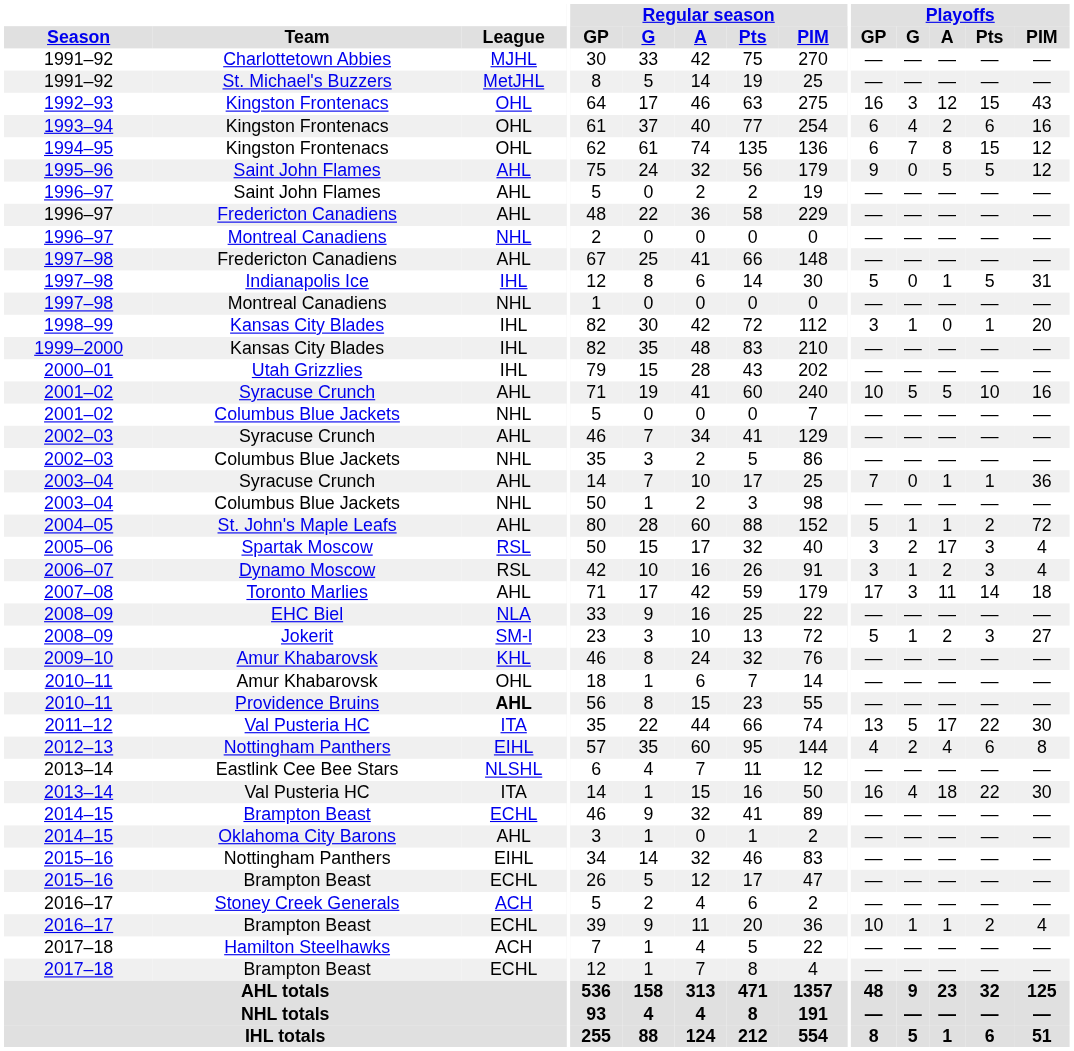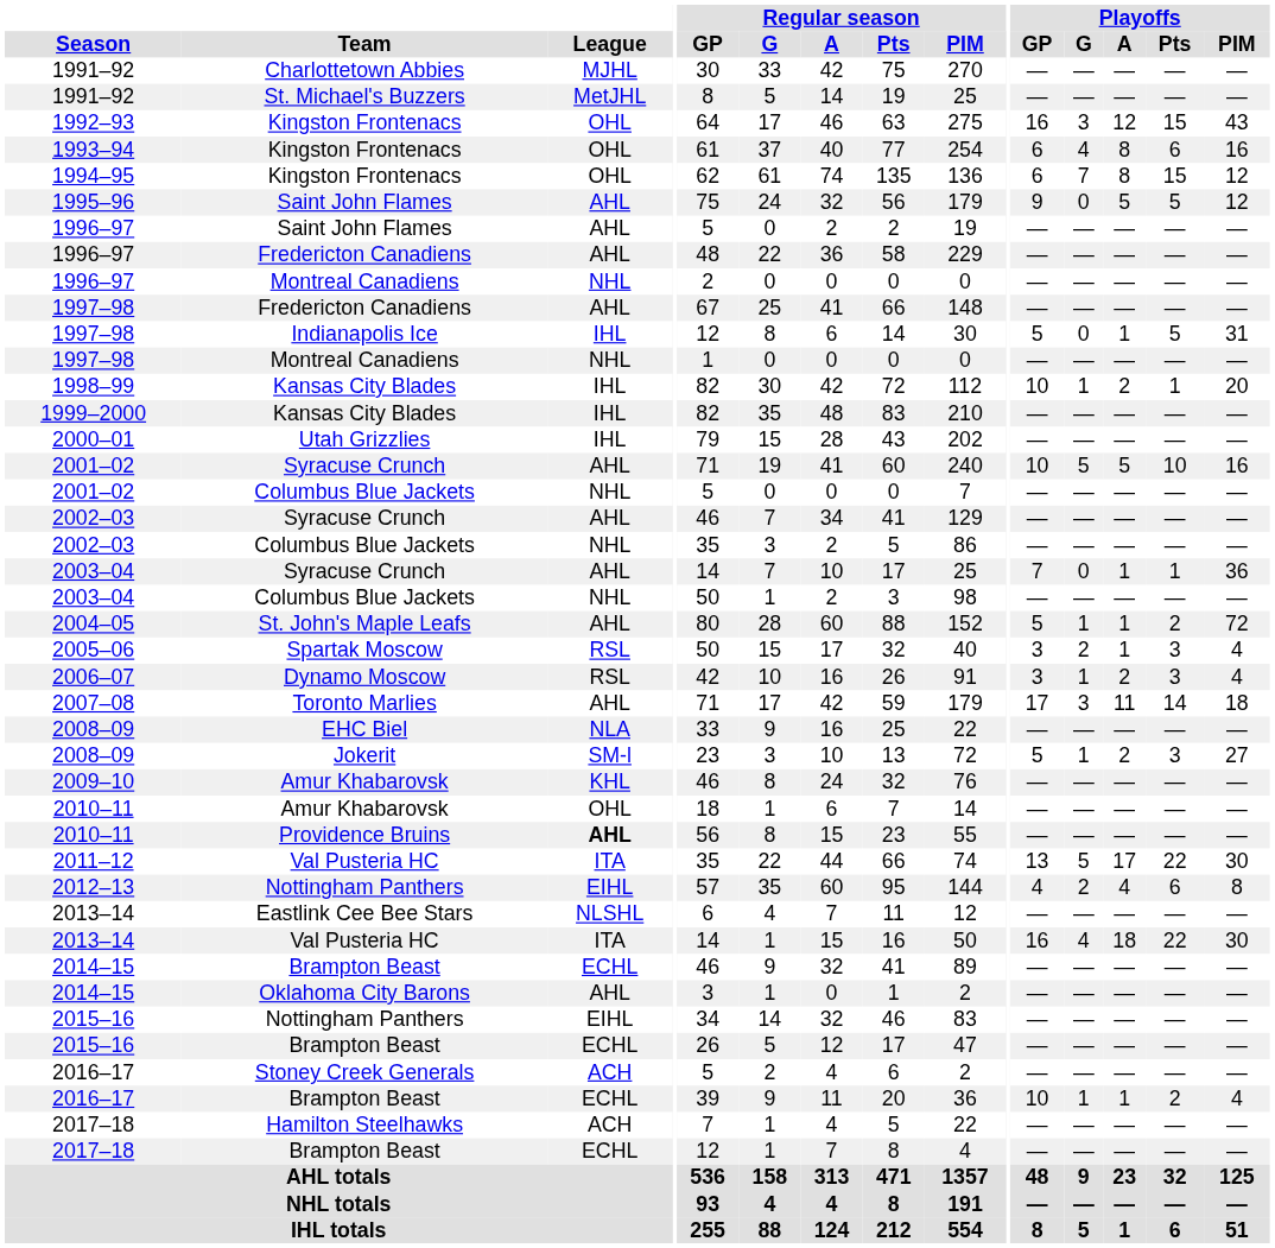1993–94 | Playoffs / A: 2 -> 8
1998–99 | Playoffs / GP: 3 -> 10
1998–99 | Playoffs / A: 0 -> 2
2005–06 | Playoffs / A: 17 -> 1
